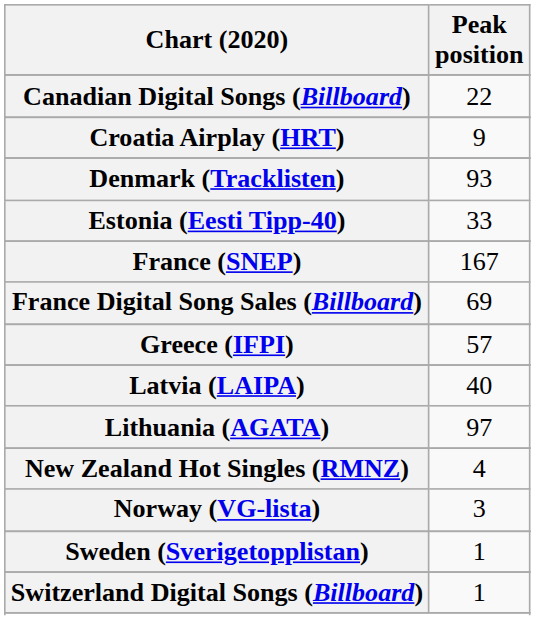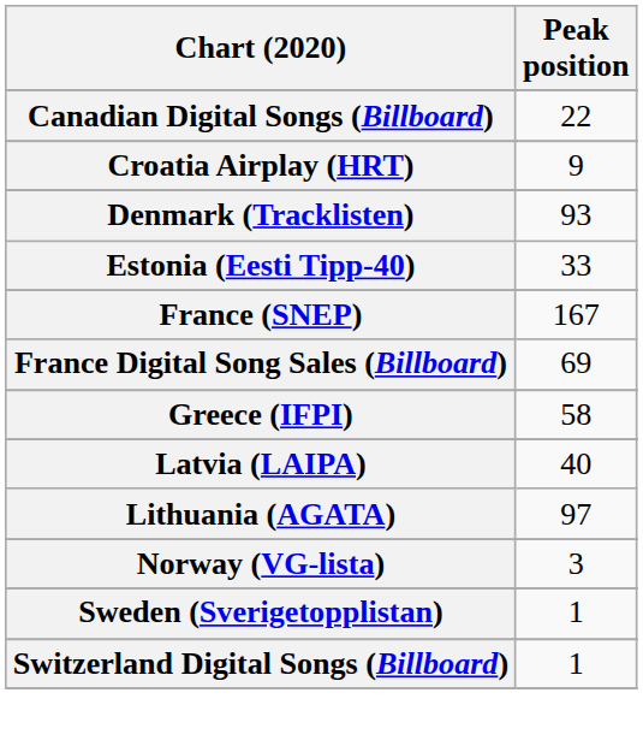Greece (IFPI) | Peak position: 57 -> 58
- row: New Zealand Hot Singles (RMNZ) | 4
